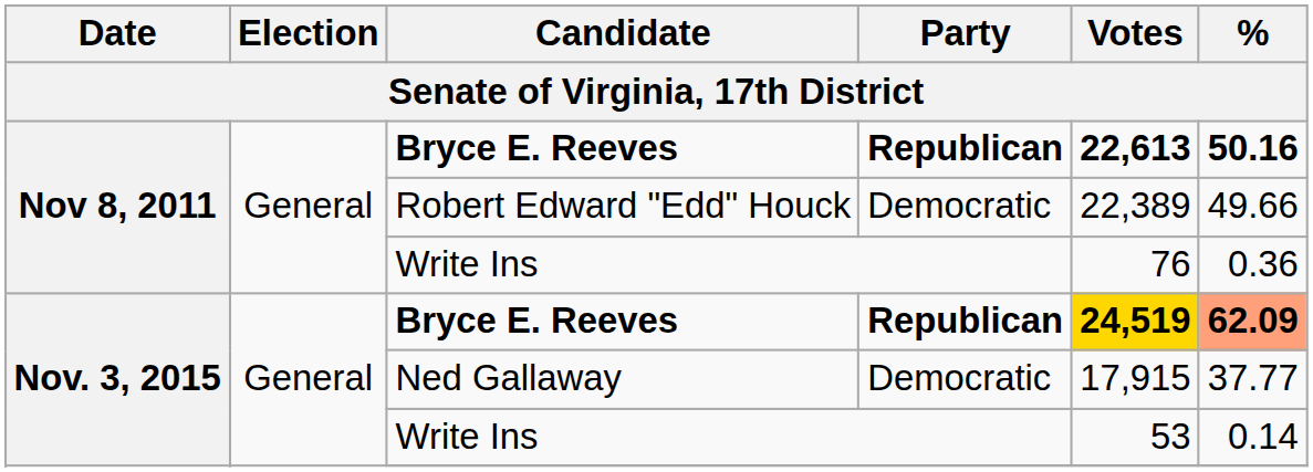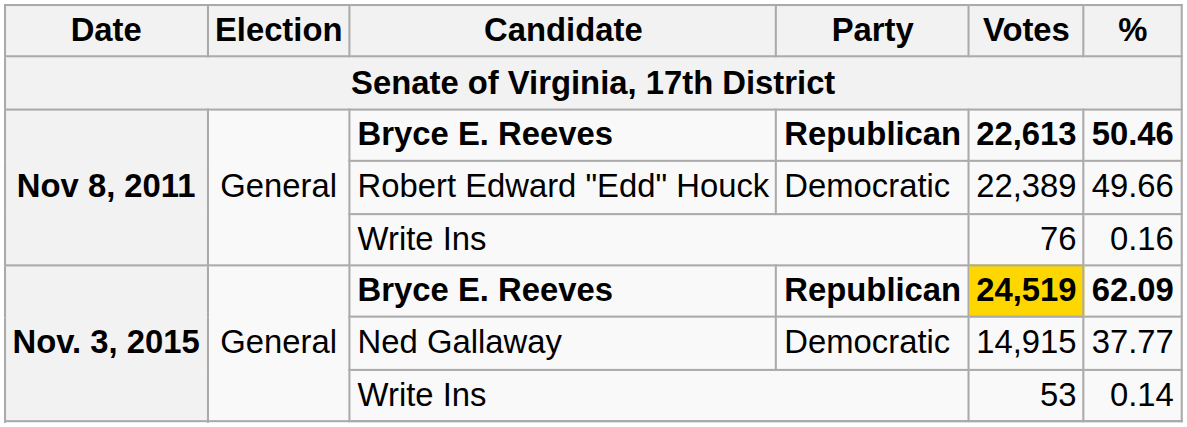Nov 8, 2011 / Bryce E. Reeves | %: 50.16 -> 50.46
Nov 8, 2011 / Write Ins | %: 0.36 -> 0.16
Nov. 3, 2015 / Bryce E. Reeves | %: lightsalmon background -> no background
Ned Gallaway | Votes: 17,915 -> 14,915
